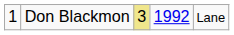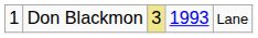Don Blackmon | column 4: 1992 -> 1993
